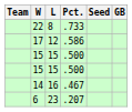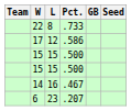columns swapped: GB <-> Seed
